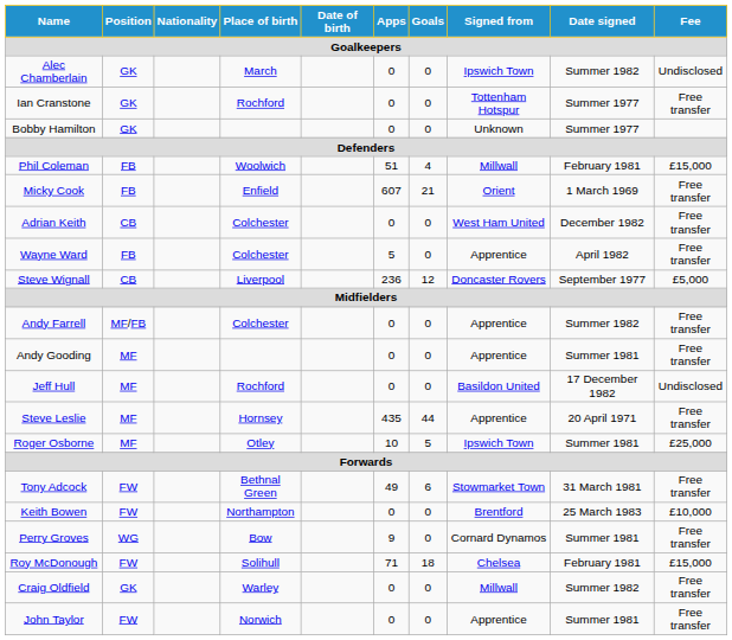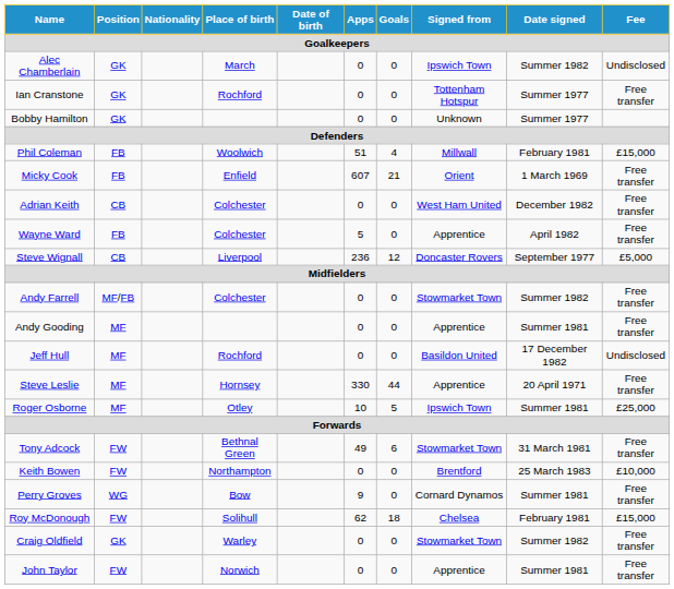Andy Farrell | Signed from: Apprentice -> Stowmarket Town
Steve Leslie | Apps: 435 -> 330
Roy McDonough | Apps: 71 -> 62
Craig Oldfield | Signed from: Millwall -> Stowmarket Town
